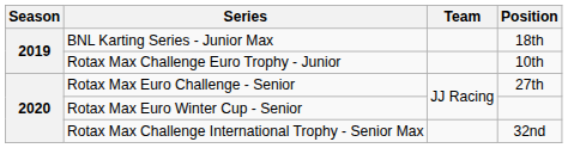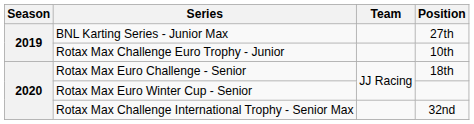BNL Karting Series - Junior Max | Position: 18th -> 27th
Rotax Max Euro Challenge - Senior | Position: 27th -> 18th
